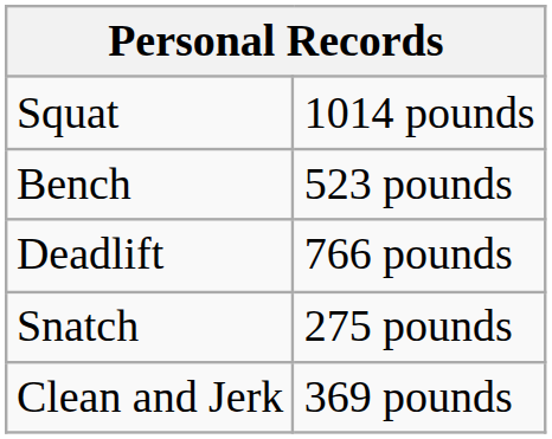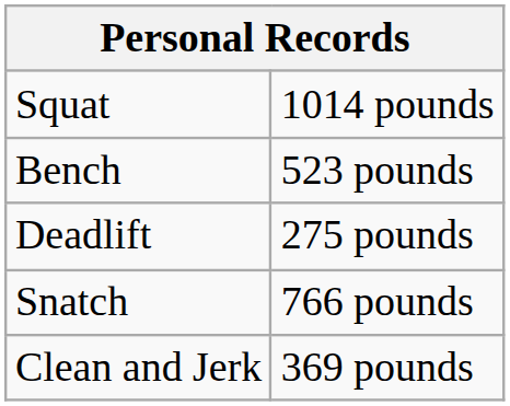Deadlift | column 2: 766 pounds -> 275 pounds
Snatch | column 2: 275 pounds -> 766 pounds
